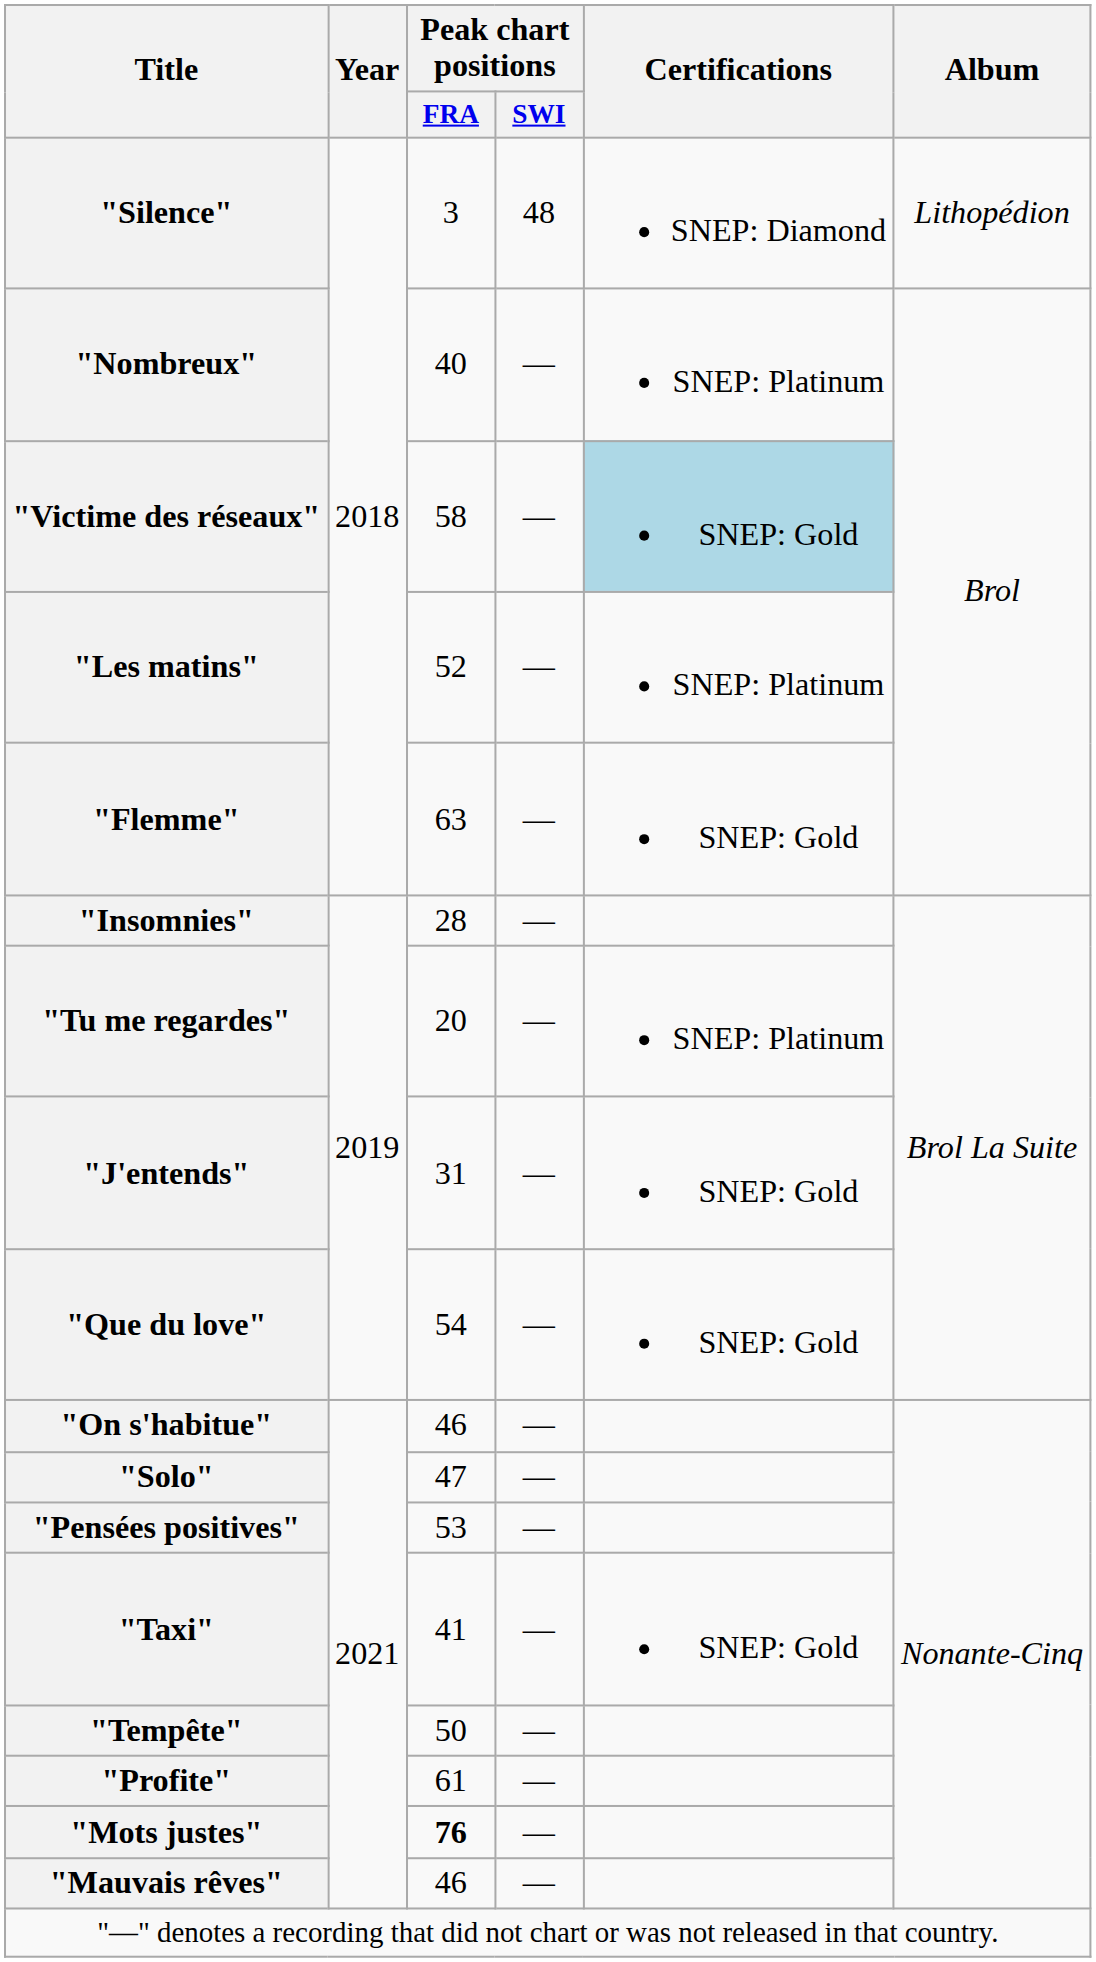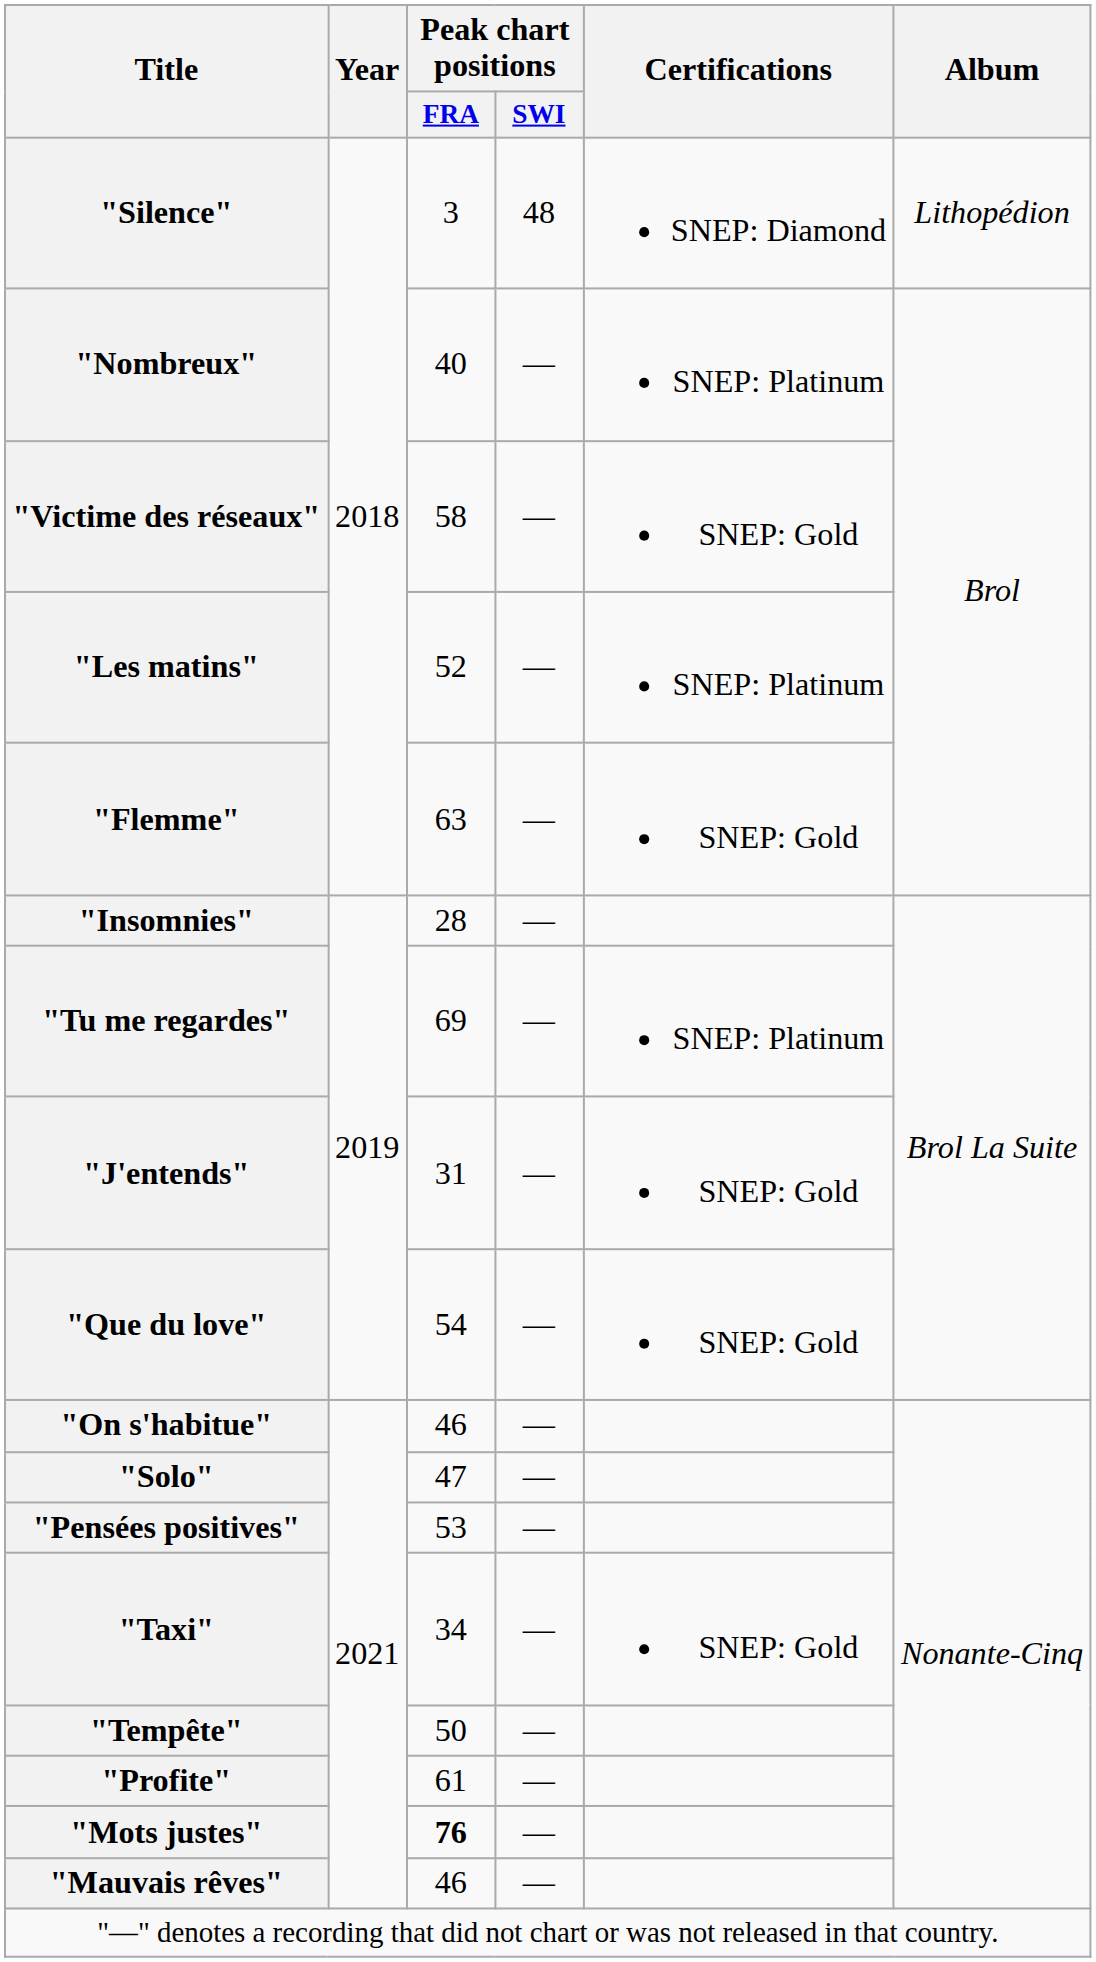"Victime des réseaux" | Certifications: lightblue background -> no background
"Tu me regardes" | Peak chart positions / FRA: 20 -> 69
"Taxi" | Peak chart positions / FRA: 41 -> 34
